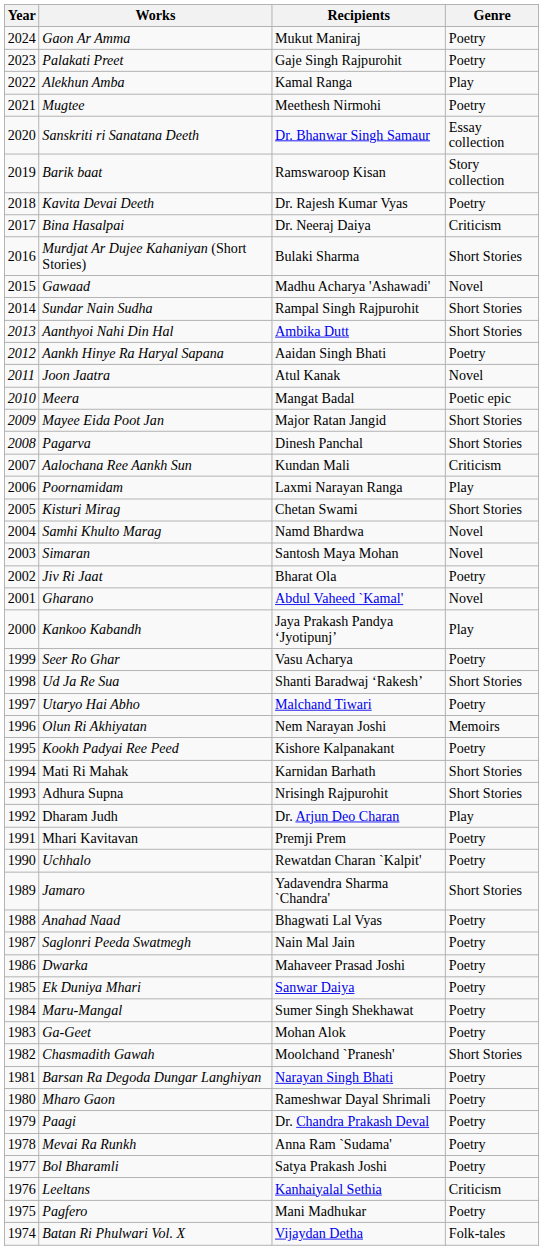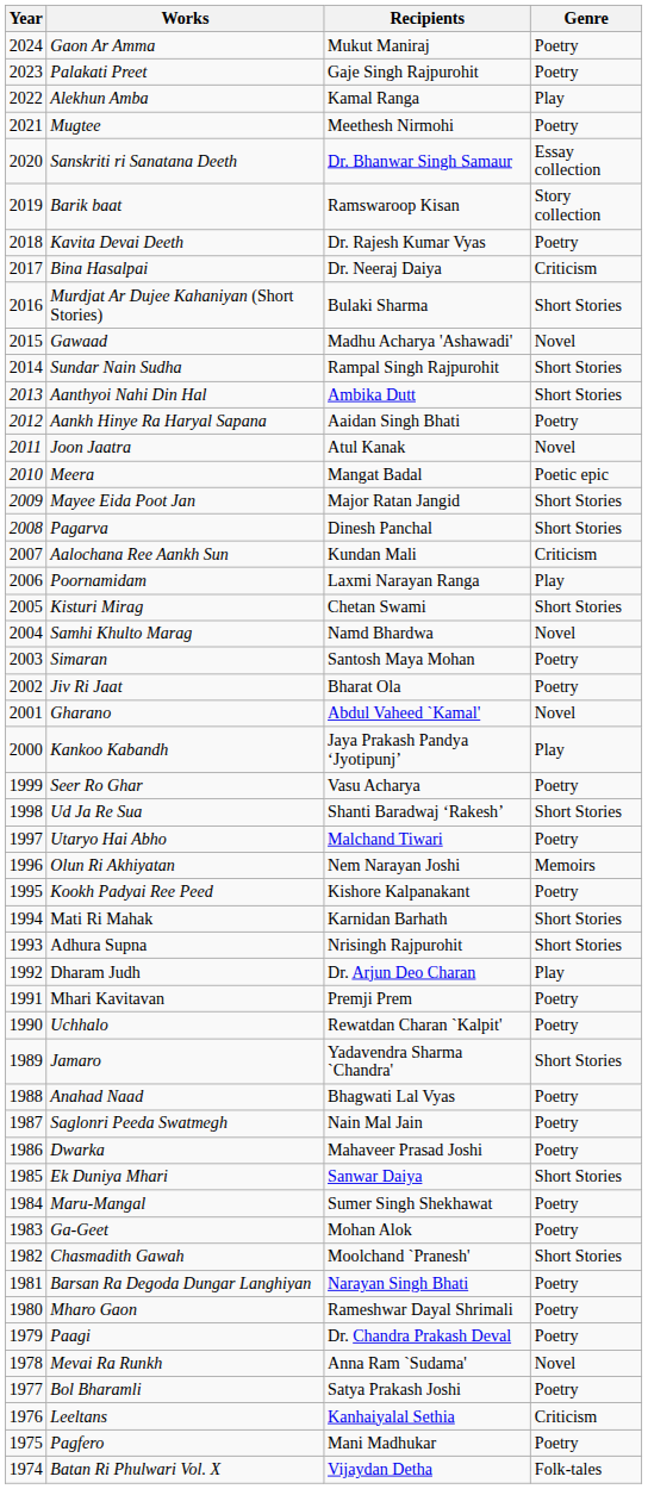Simaran | Genre: Novel -> Poetry
Ek Duniya Mhari | Genre: Poetry -> Short Stories
Mevai Ra Runkh | Genre: Poetry -> Novel
